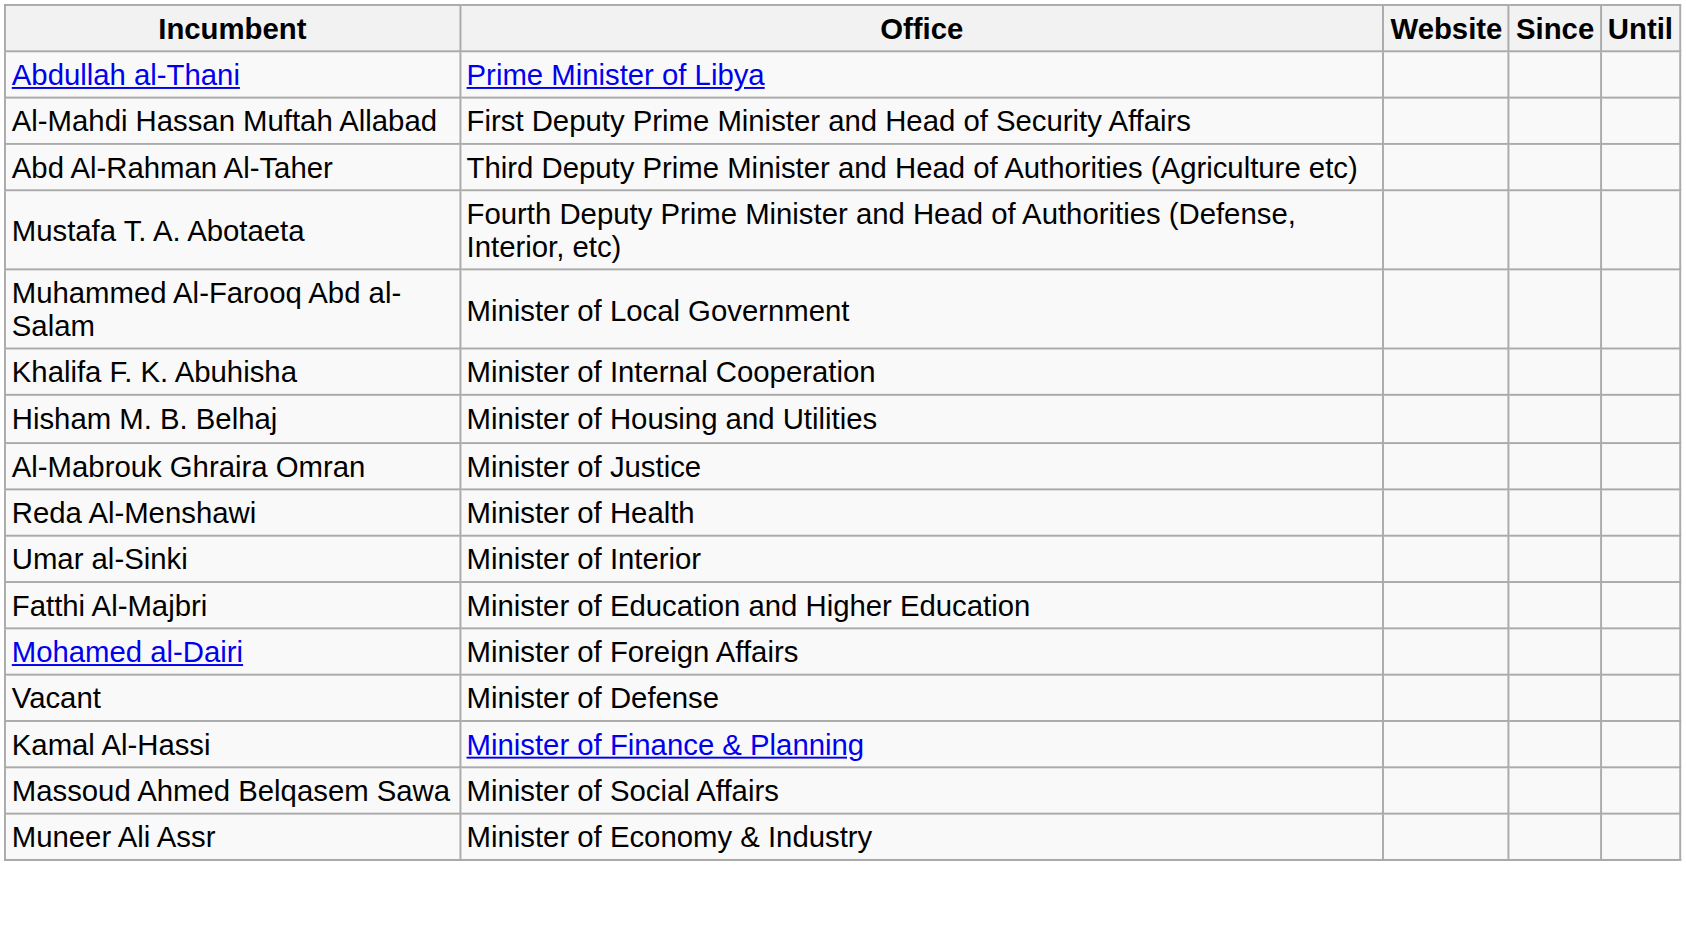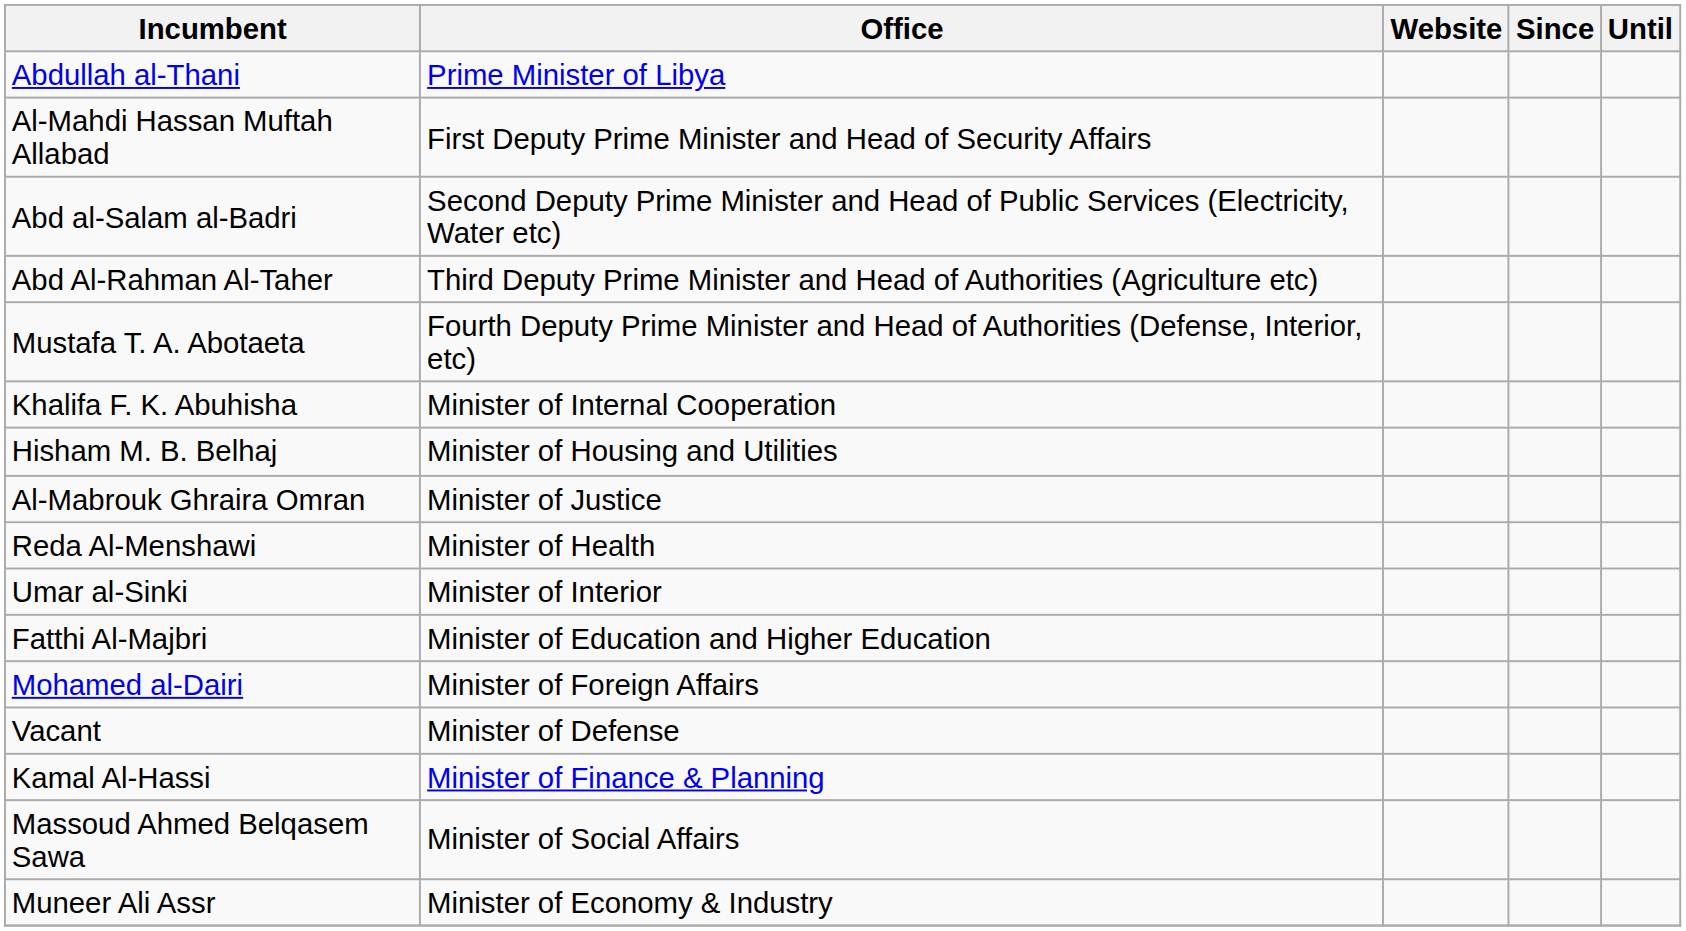+ row: Abd al-Salam al-Badri | Second Deputy Prime Minister and Head of Public Services (Electricity, Water etc)
- row: Muhammed Al-Farooq Abd al-Salam | Minister of Local Government
